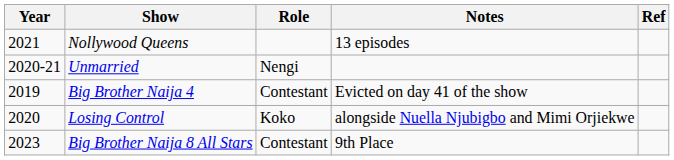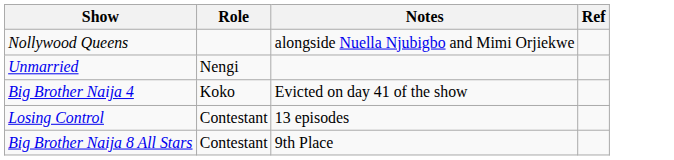- column: Year | 2021 | 2020-21 | 2019 | 2020 | 2023
Nollywood Queens | Notes: 13 episodes -> alongside Nuella Njubigbo and Mimi Orjiekwe
Big Brother Naija 4 | Role: Contestant -> Koko
Losing Control | Role: Koko -> Contestant
Losing Control | Notes: alongside Nuella Njubigbo and Mimi Orjiekwe -> 13 episodes
